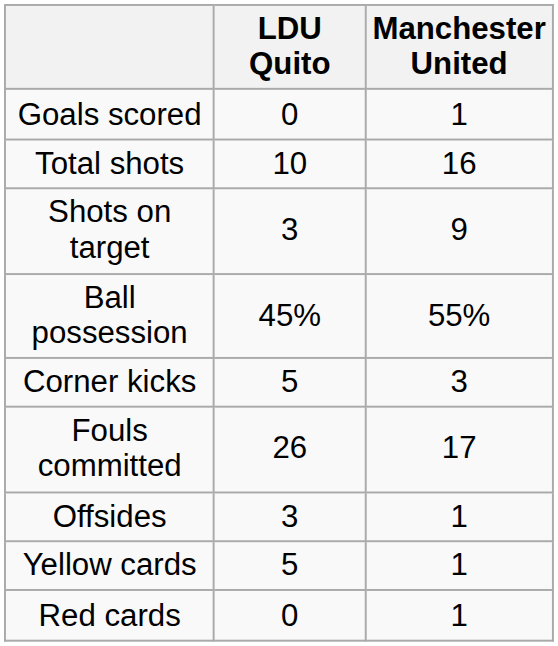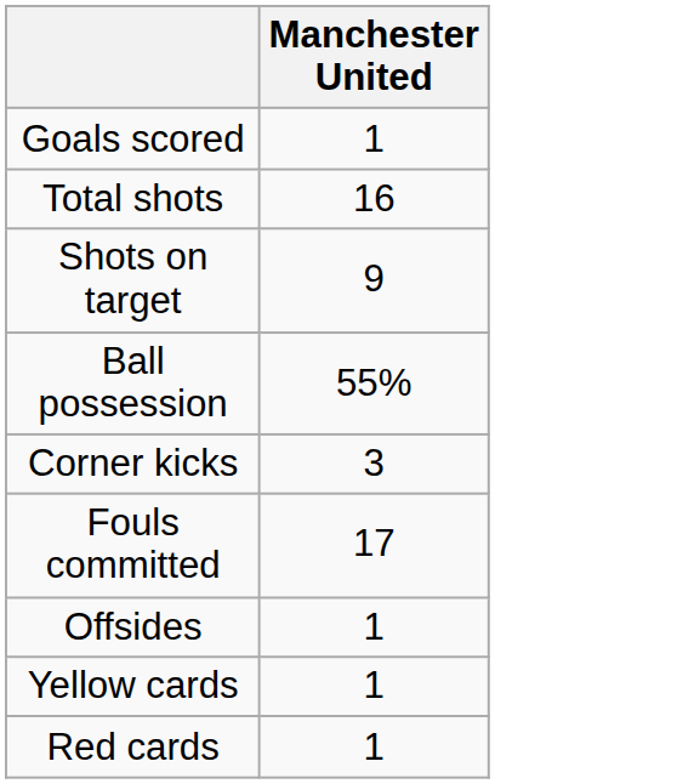- column: LDU Quito | 0 | 10 | 3 | 45% | 5 | 26 | 3 | 5 | 0
